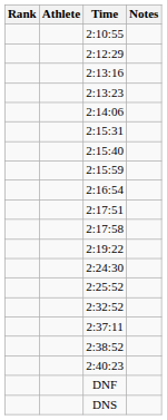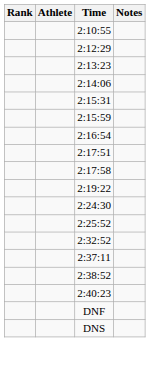- row: 2:13:16
- row: 2:15:40
